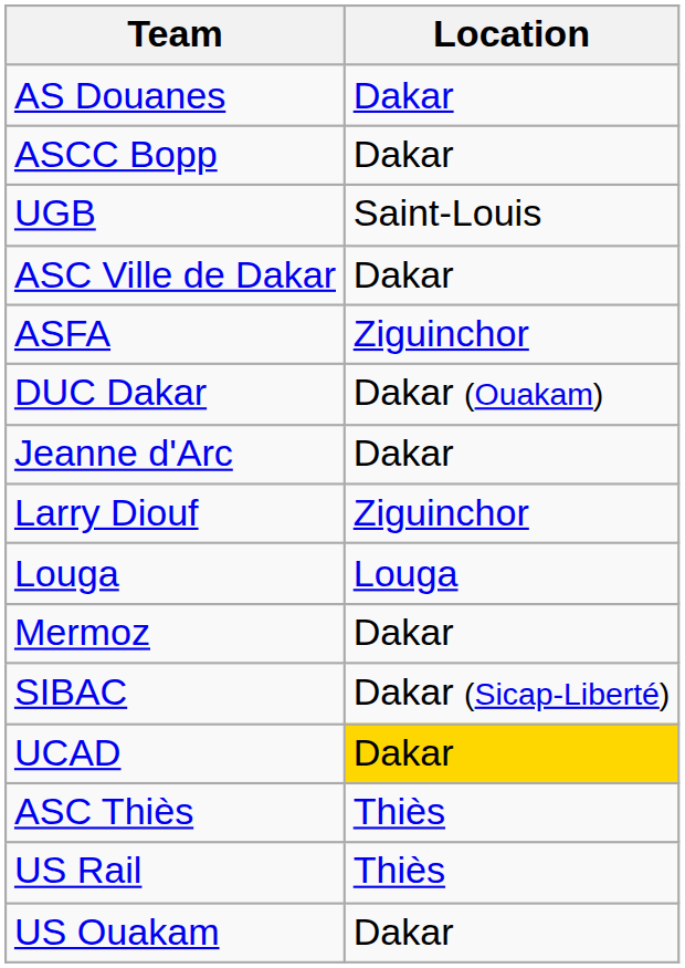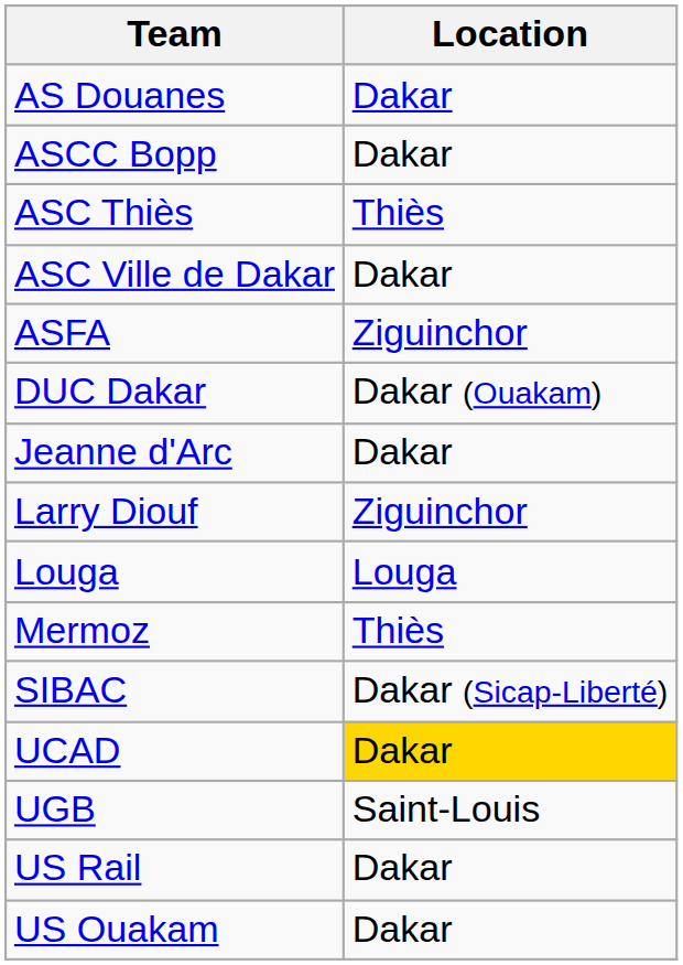rows swapped: ASC Thiès <-> UGB
Mermoz | Location: Dakar -> Thiès
US Rail | Location: Thiès -> Dakar
